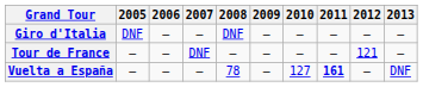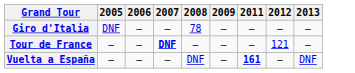- column: 2010 | — | — | 127
Giro d'Italia | 2008: DNF -> 78
Tour de France | 2007: normal -> bold
Vuelta a España | 2008: 78 -> DNF
